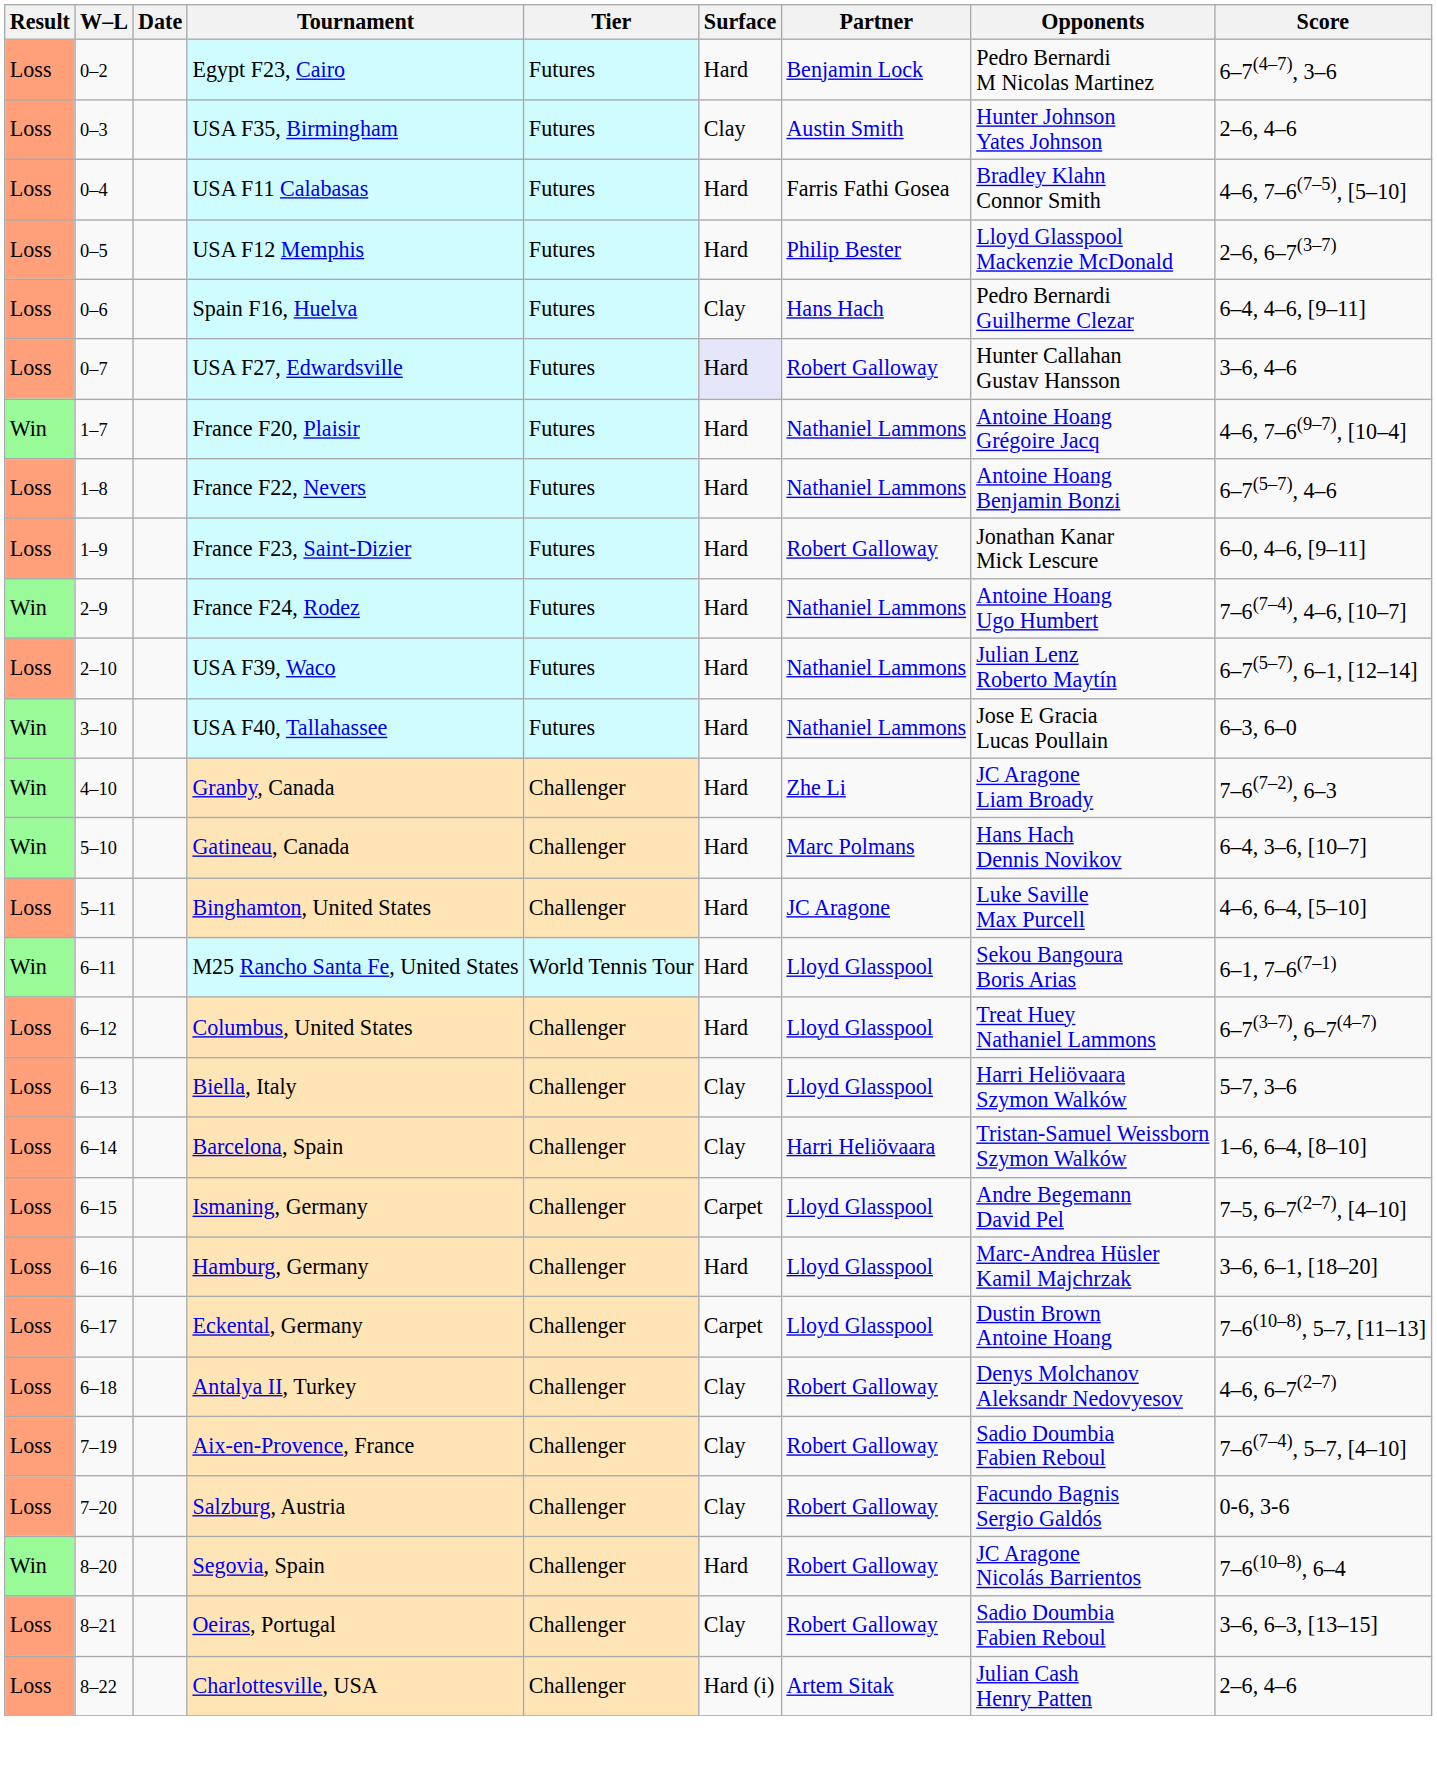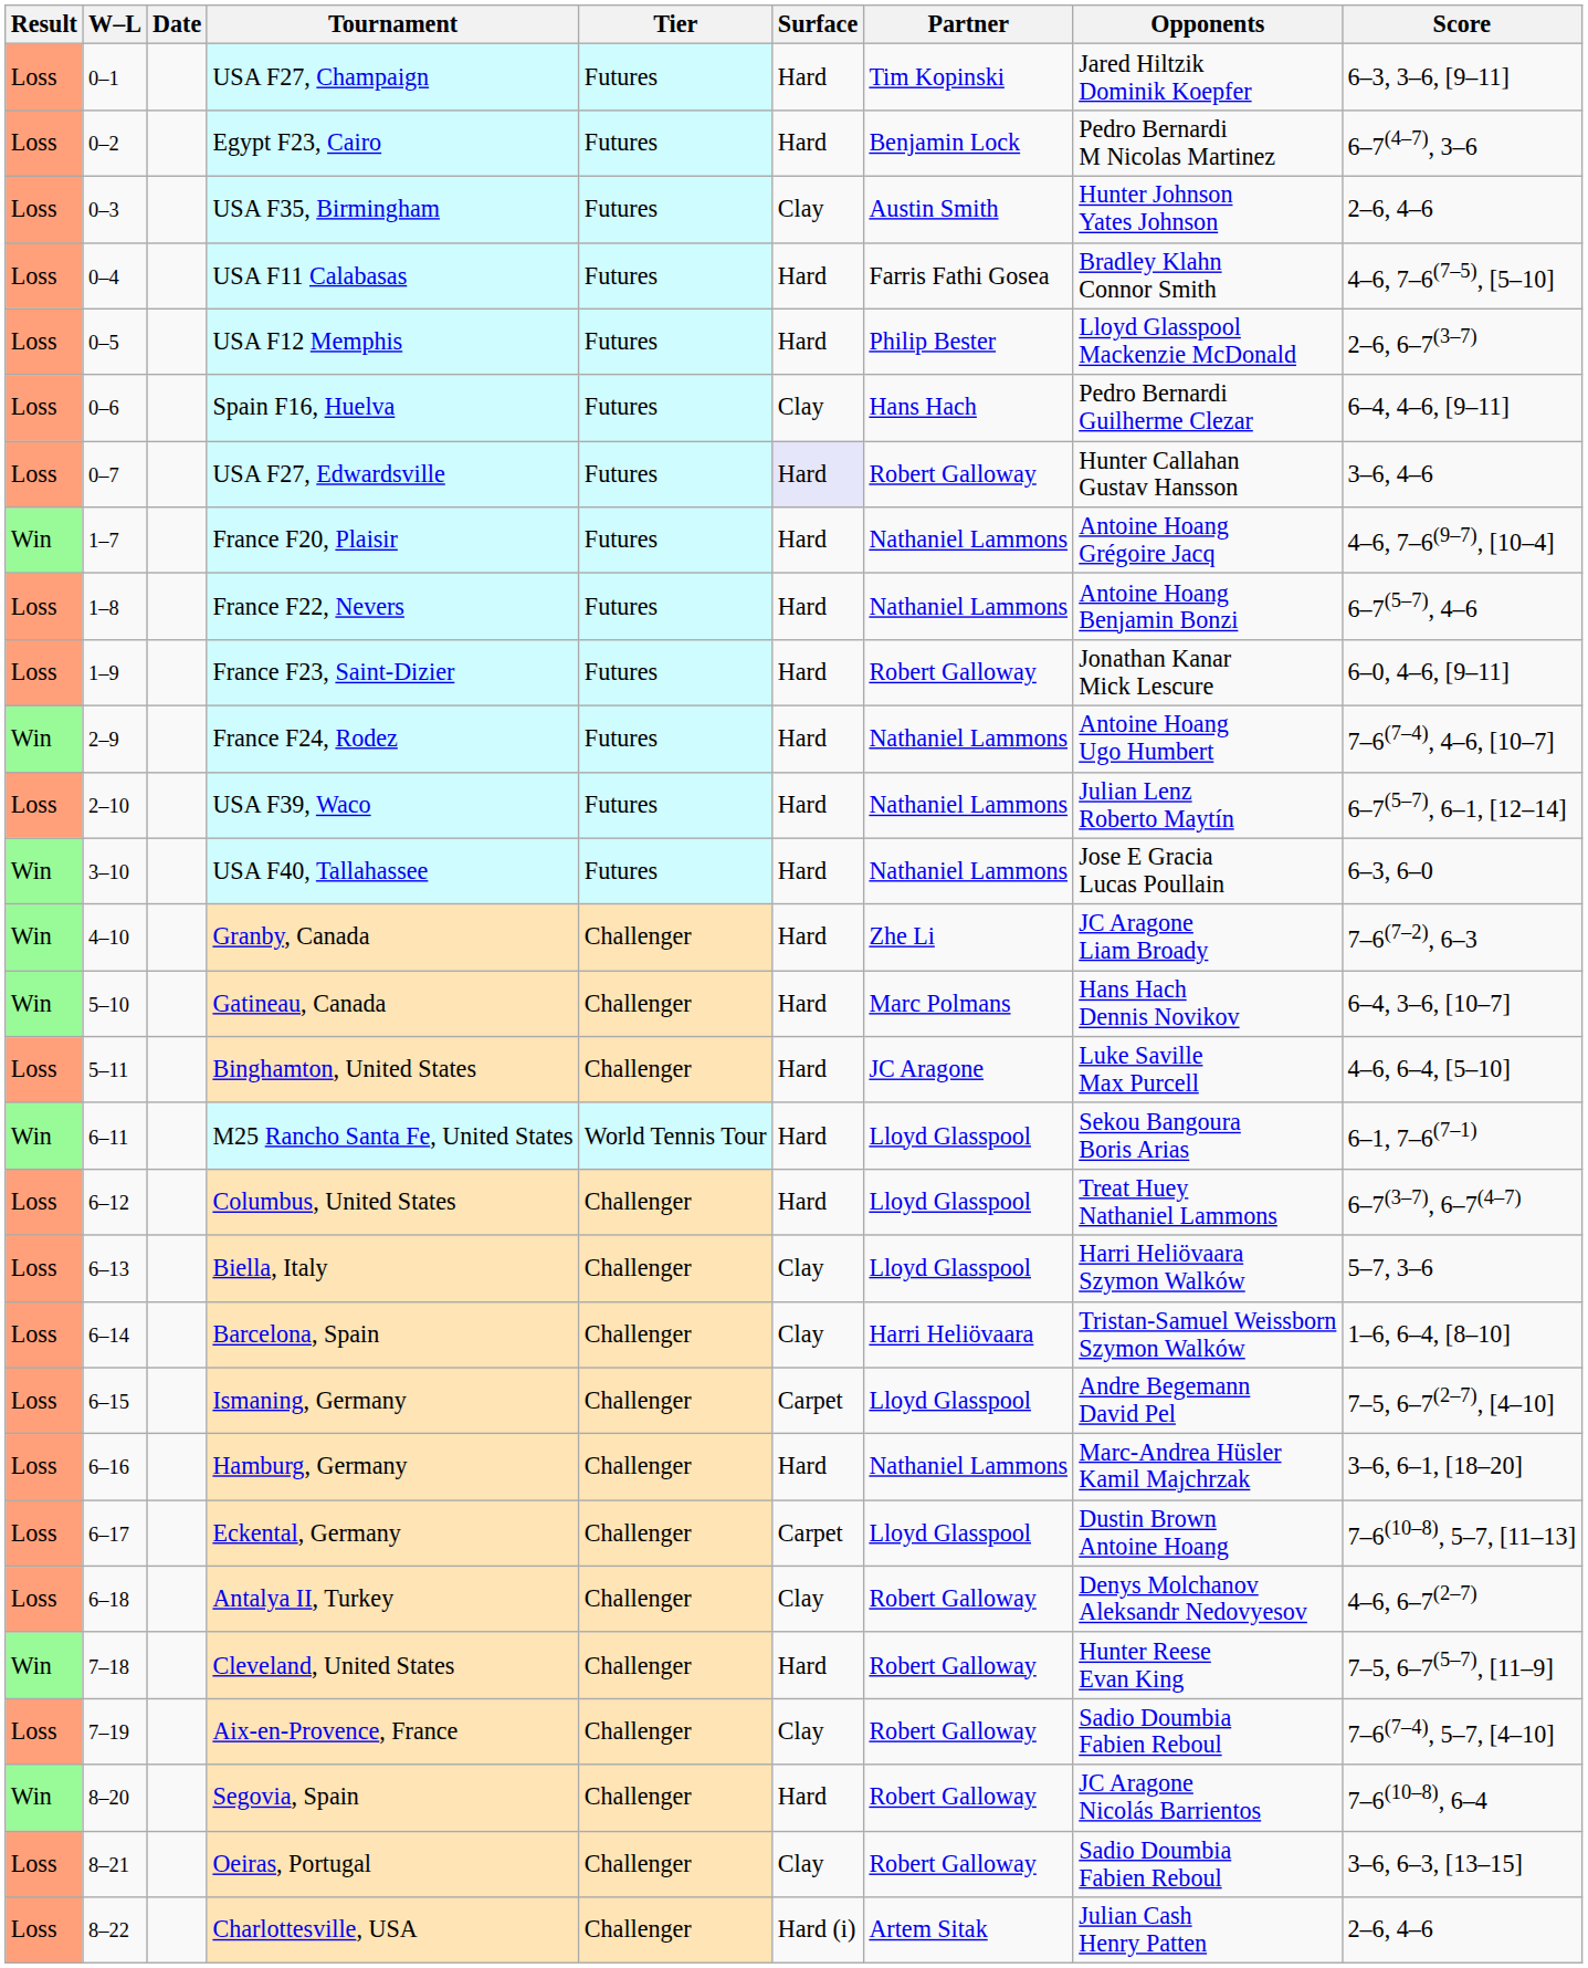+ row: Loss | 0–1 | USA F27, Champaign | Futures | Hard | Tim Kopinski | Jared Hiltzik Dominik Koepfer | 6–3, 3–6, [9–11]
Hamburg, Germany | Partner: Lloyd Glasspool -> Nathaniel Lammons
+ row: Win | 7–18 | Cleveland, United States | Challenger | Hard | Robert Galloway | Hunter Reese Evan King | 7–5, 6–7(5–7), [11–9]
- row: Loss | 7–20 | Salzburg, Austria | Challenger | Clay | Robert Galloway | Facundo Bagnis Sergio Galdós | 0-6, 3-6
